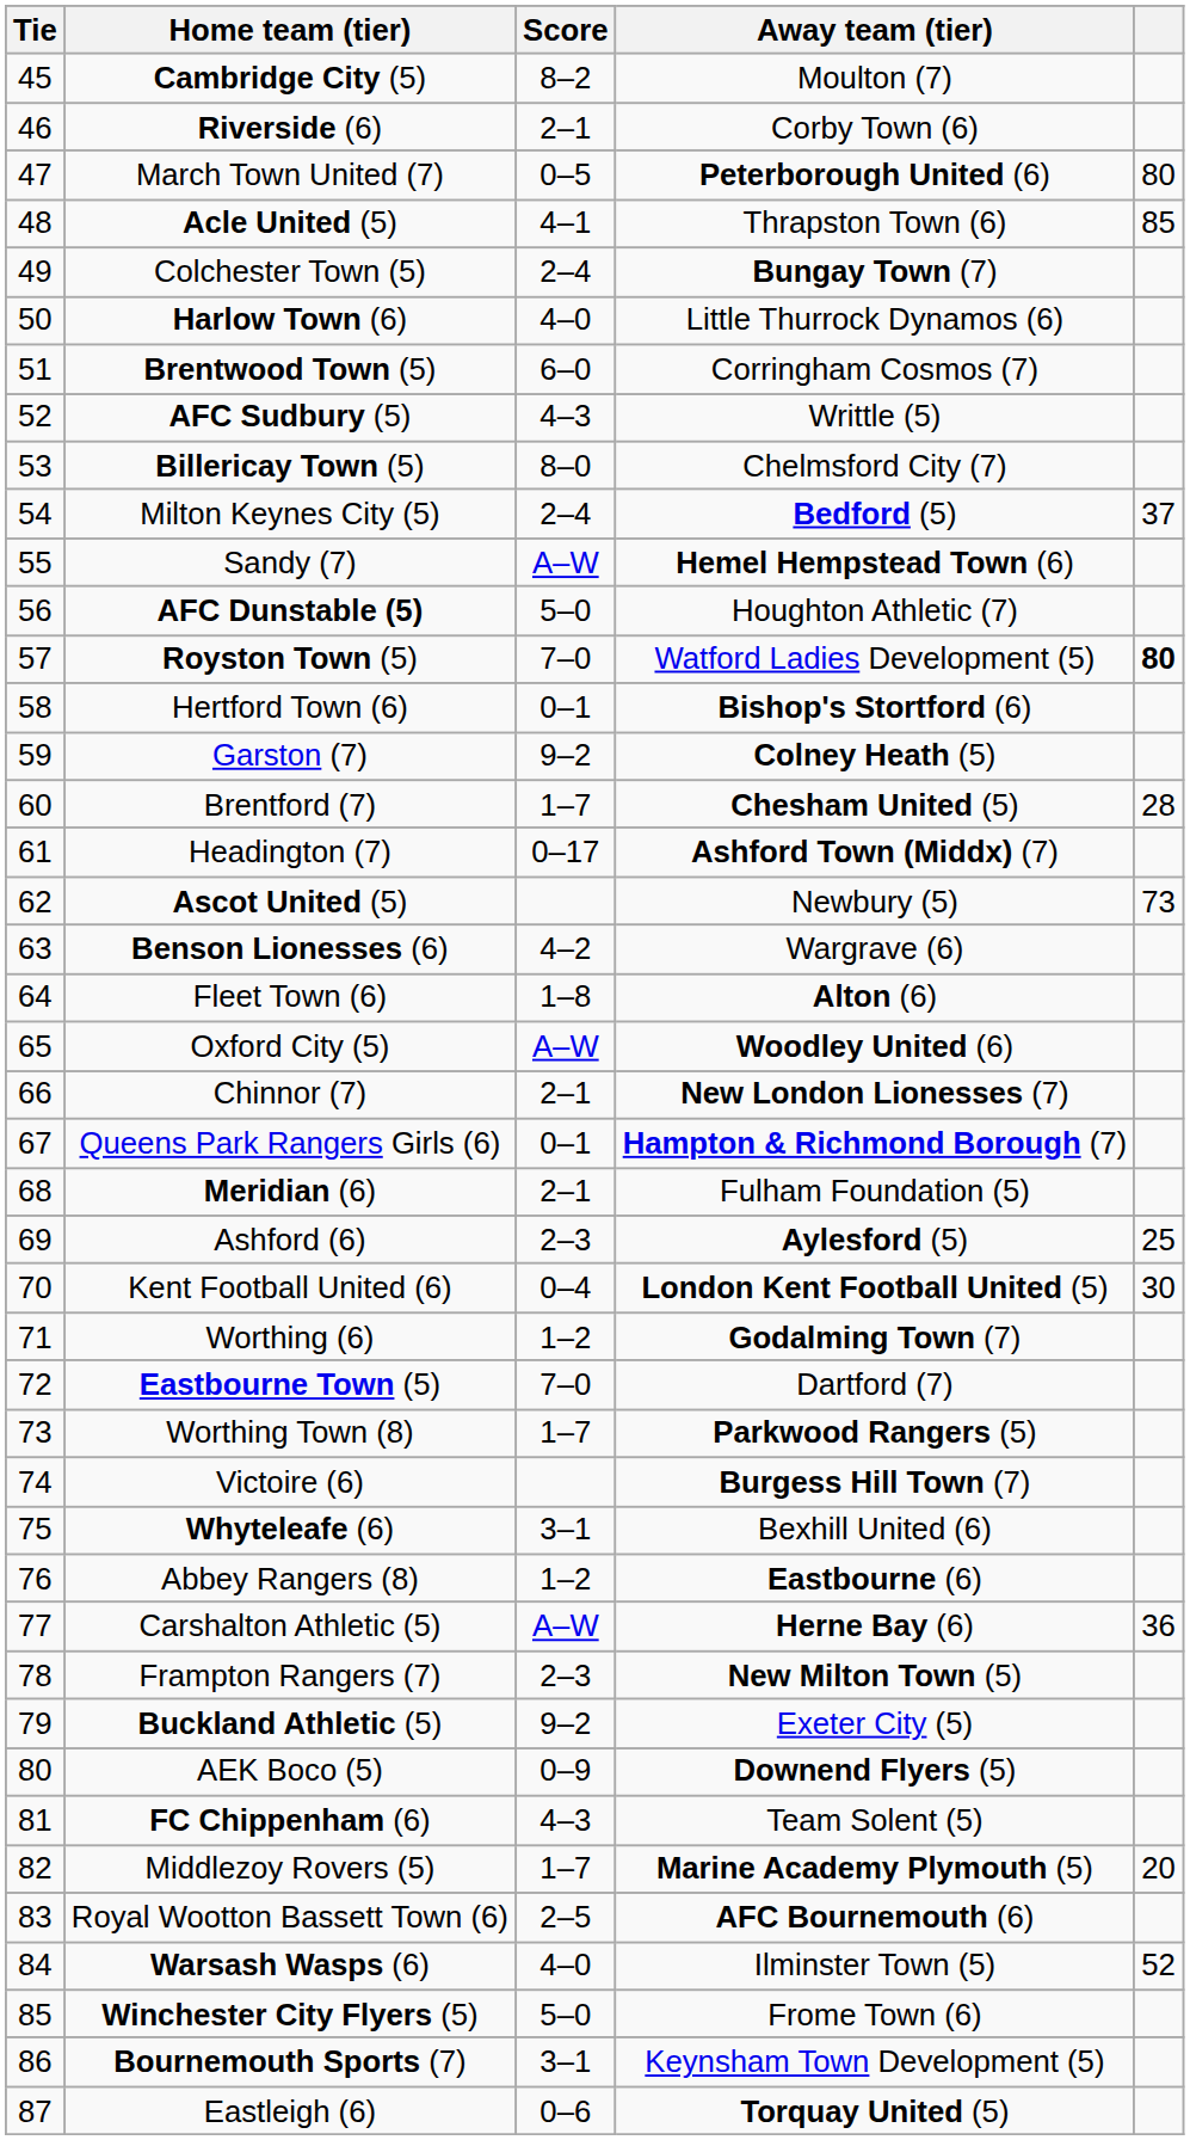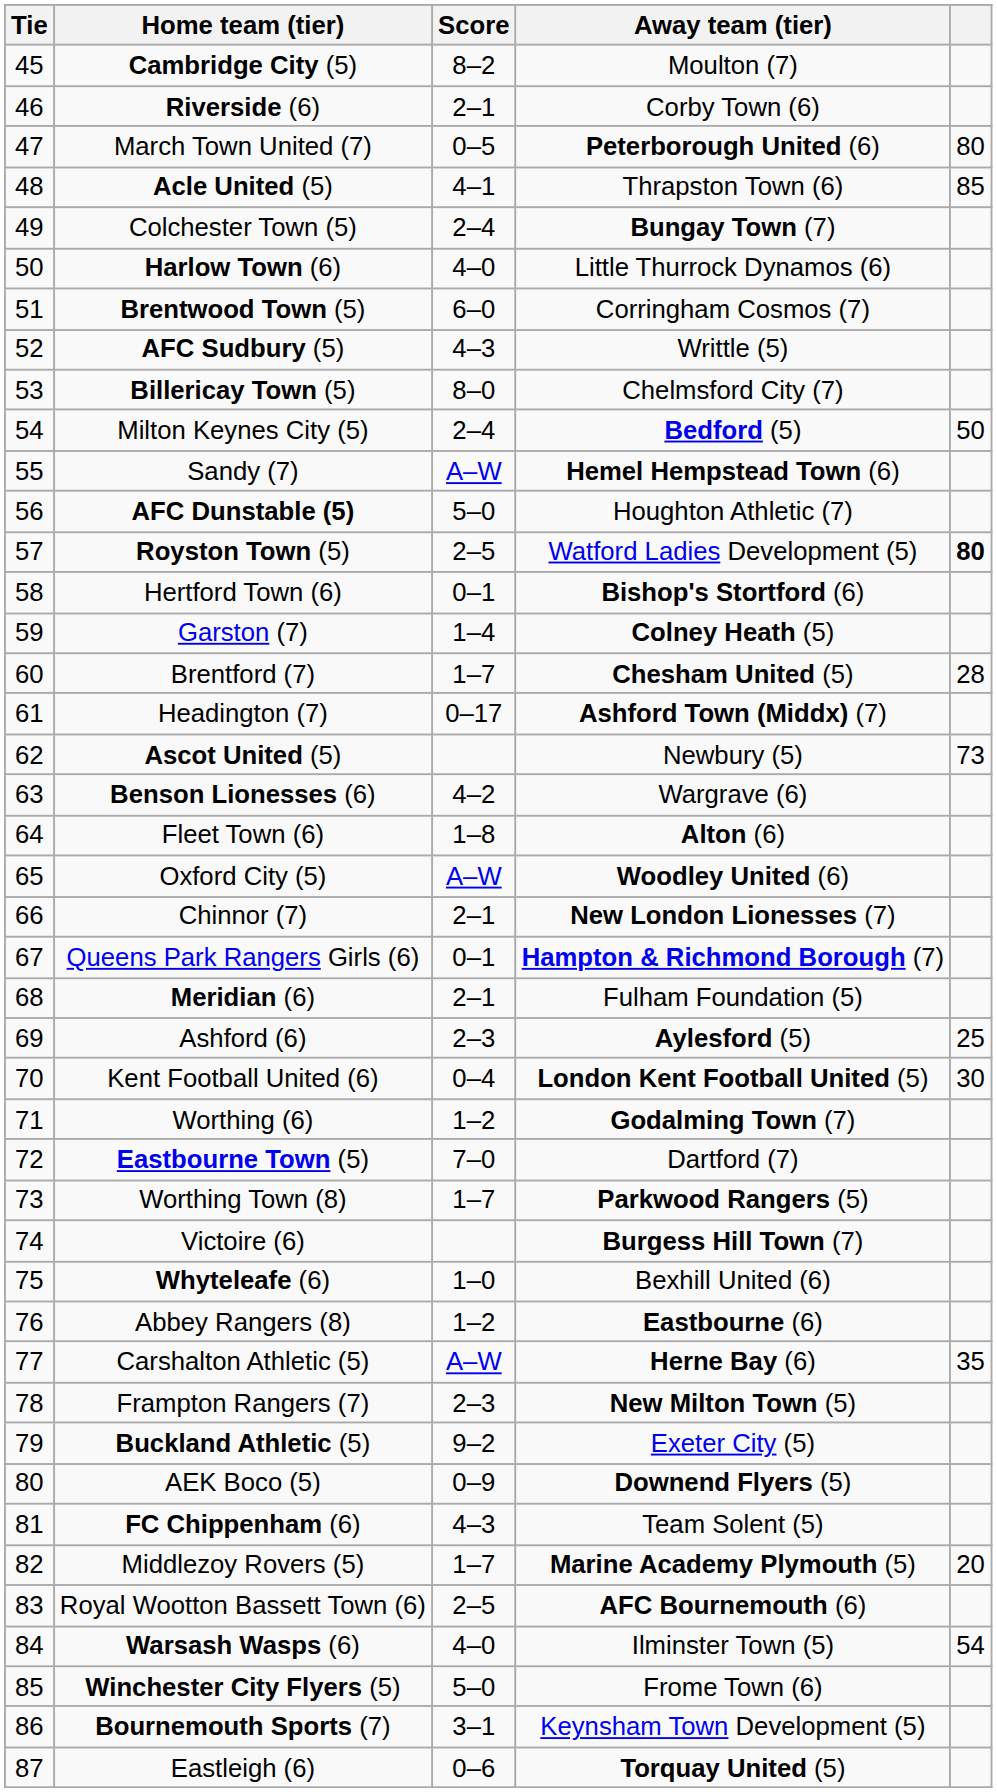Milton Keynes City (5) | column 5: 37 -> 50
Royston Town (5) | Score: 7–0 -> 2–5
Garston (7) | Score: 9–2 -> 1–4
Whyteleafe (6) | Score: 3–1 -> 1–0
Carshalton Athletic (5) | column 5: 36 -> 35
Warsash Wasps (6) | column 5: 52 -> 54
